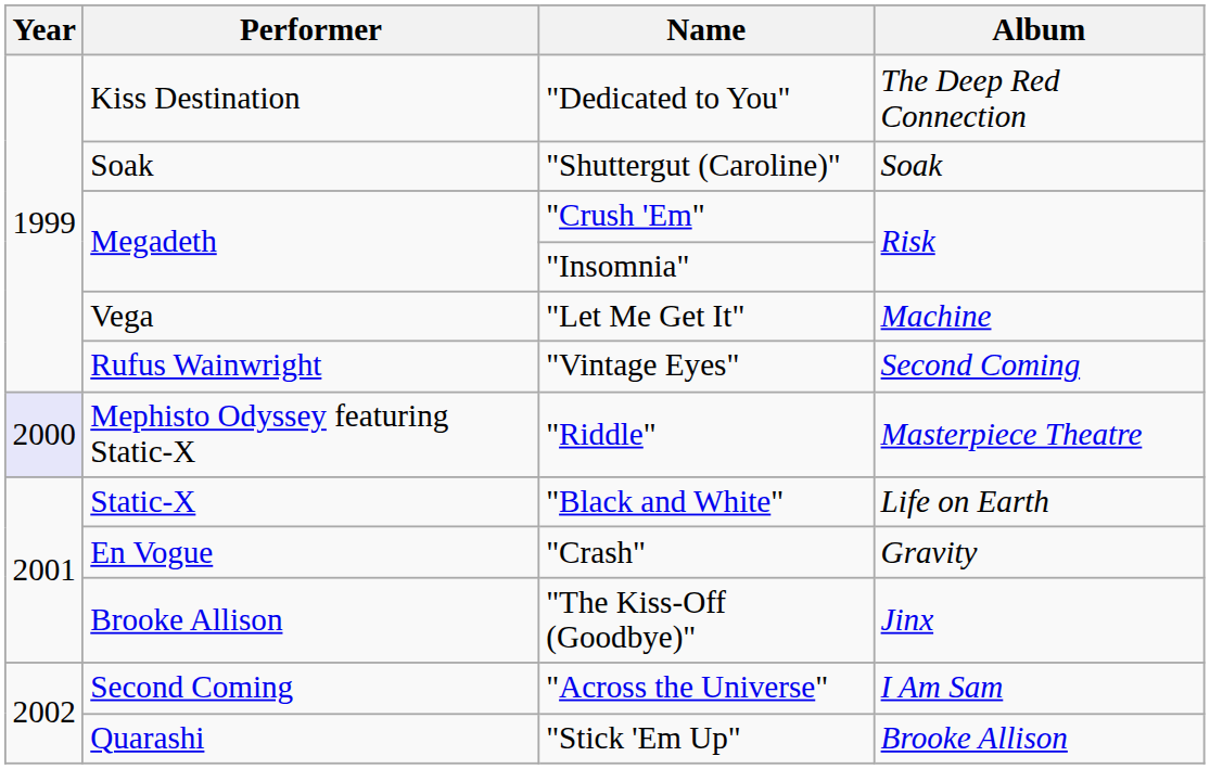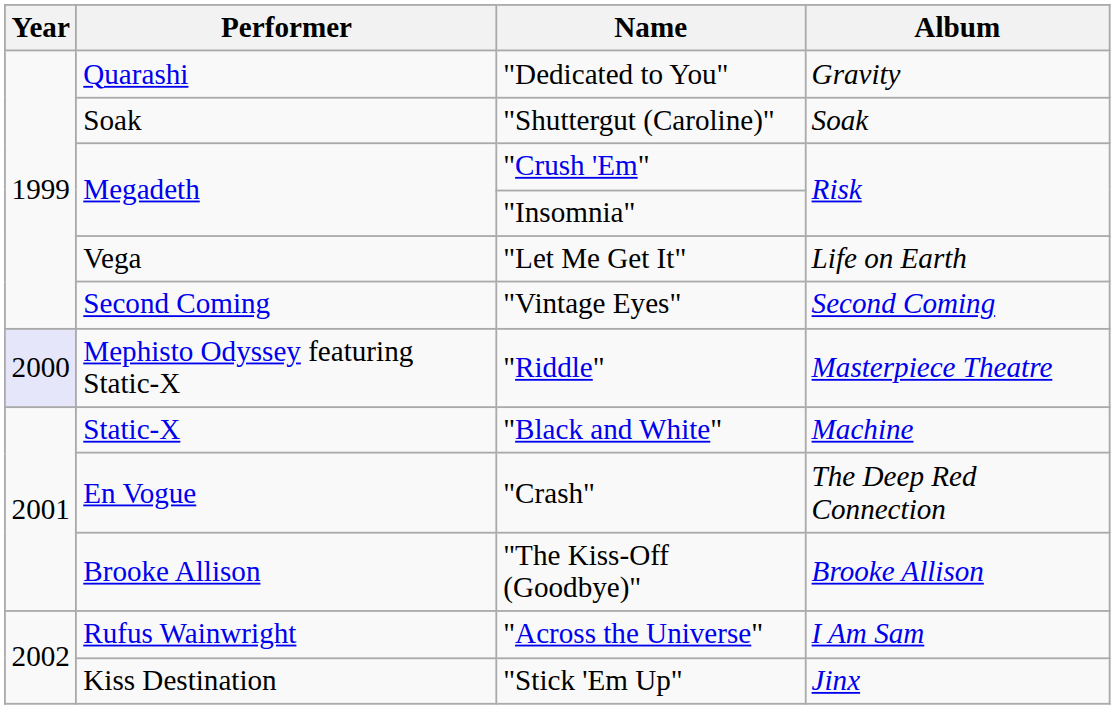"Dedicated to You" | Performer: Kiss Destination -> Quarashi
"Dedicated to You" | Album: The Deep Red Connection -> Gravity
"Let Me Get It" | Album: Machine -> Life on Earth
"Vintage Eyes" | Performer: Rufus Wainwright -> Second Coming
"Black and White" | Album: Life on Earth -> Machine
"Crash" | Album: Gravity -> The Deep Red Connection
"The Kiss-Off (Goodbye)" | Album: Jinx -> Brooke Allison
"Across the Universe" | Performer: Second Coming -> Rufus Wainwright
"Stick 'Em Up" | Performer: Quarashi -> Kiss Destination
"Stick 'Em Up" | Album: Brooke Allison -> Jinx
